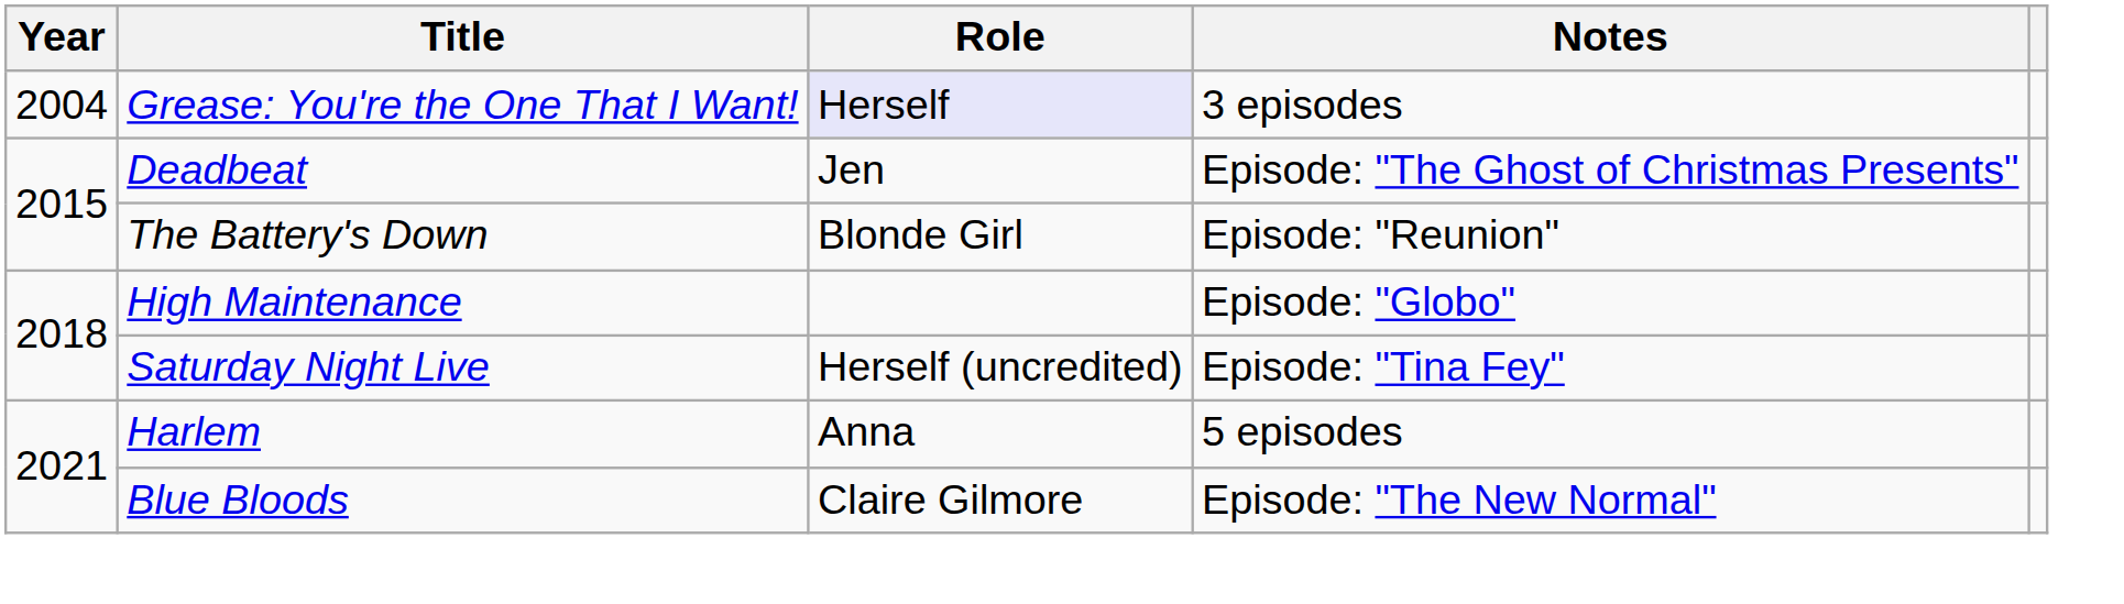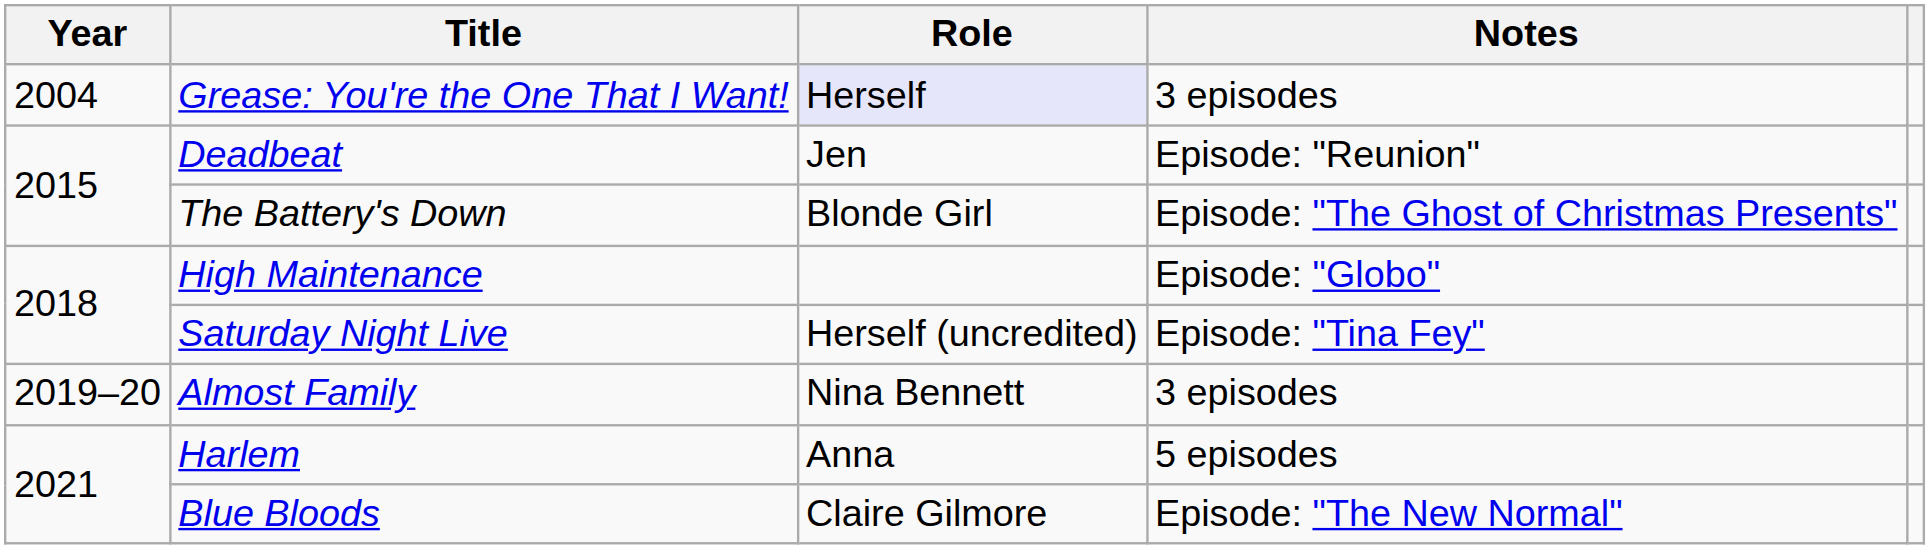Deadbeat | Notes: Episode: "The Ghost of Christmas Presents" -> Episode: "Reunion"
The Battery's Down | Notes: Episode: "Reunion" -> Episode: "The Ghost of Christmas Presents"
+ row: 2019–20 | Almost Family | Nina Bennett | 3 episodes
